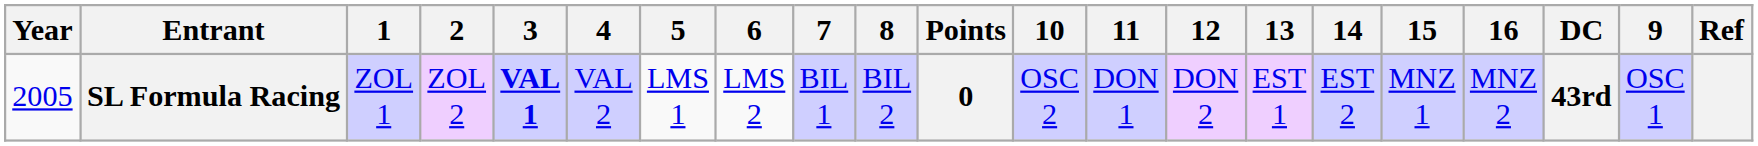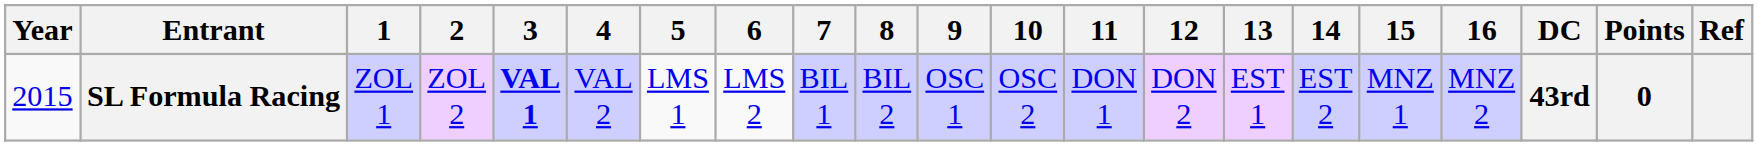columns swapped: 9 <-> Points
SL Formula Racing | Year: 2005 -> 2015
